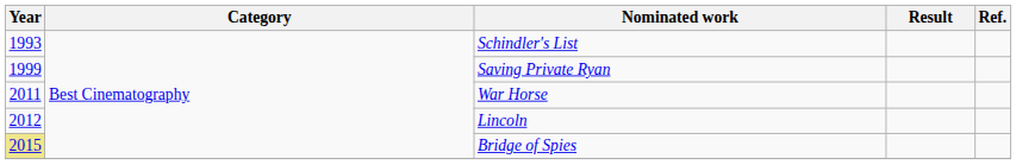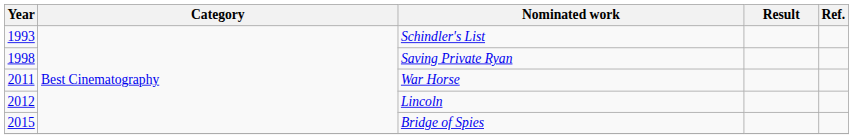Saving Private Ryan | Year: 1999 -> 1998
Bridge of Spies | Year: khaki background -> no background
